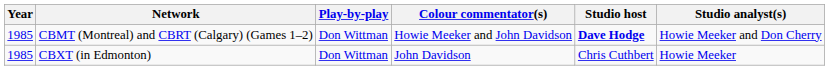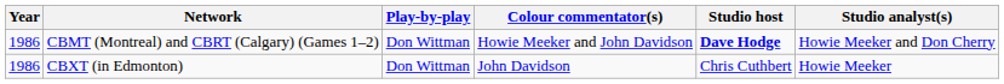CBMT (Montreal) and CBRT (Calgary) (Games 1–2) | Year: 1985 -> 1986
CBXT (in Edmonton) | Year: 1985 -> 1986
